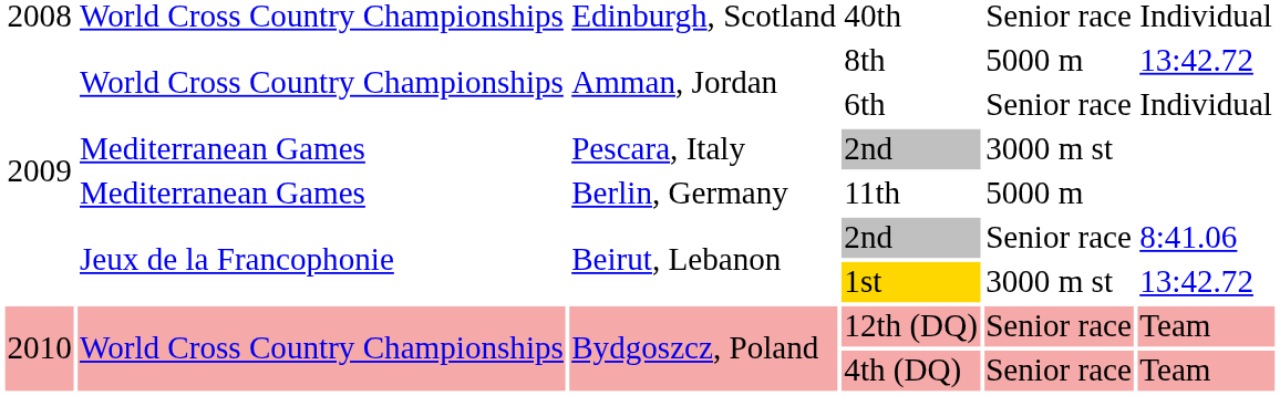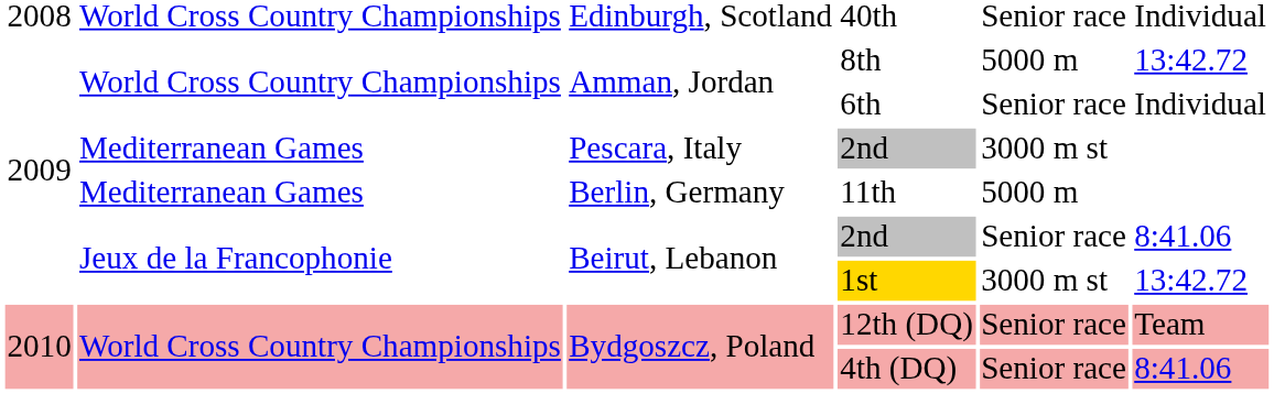4th (DQ) | column 6: Team -> 8:41.06
